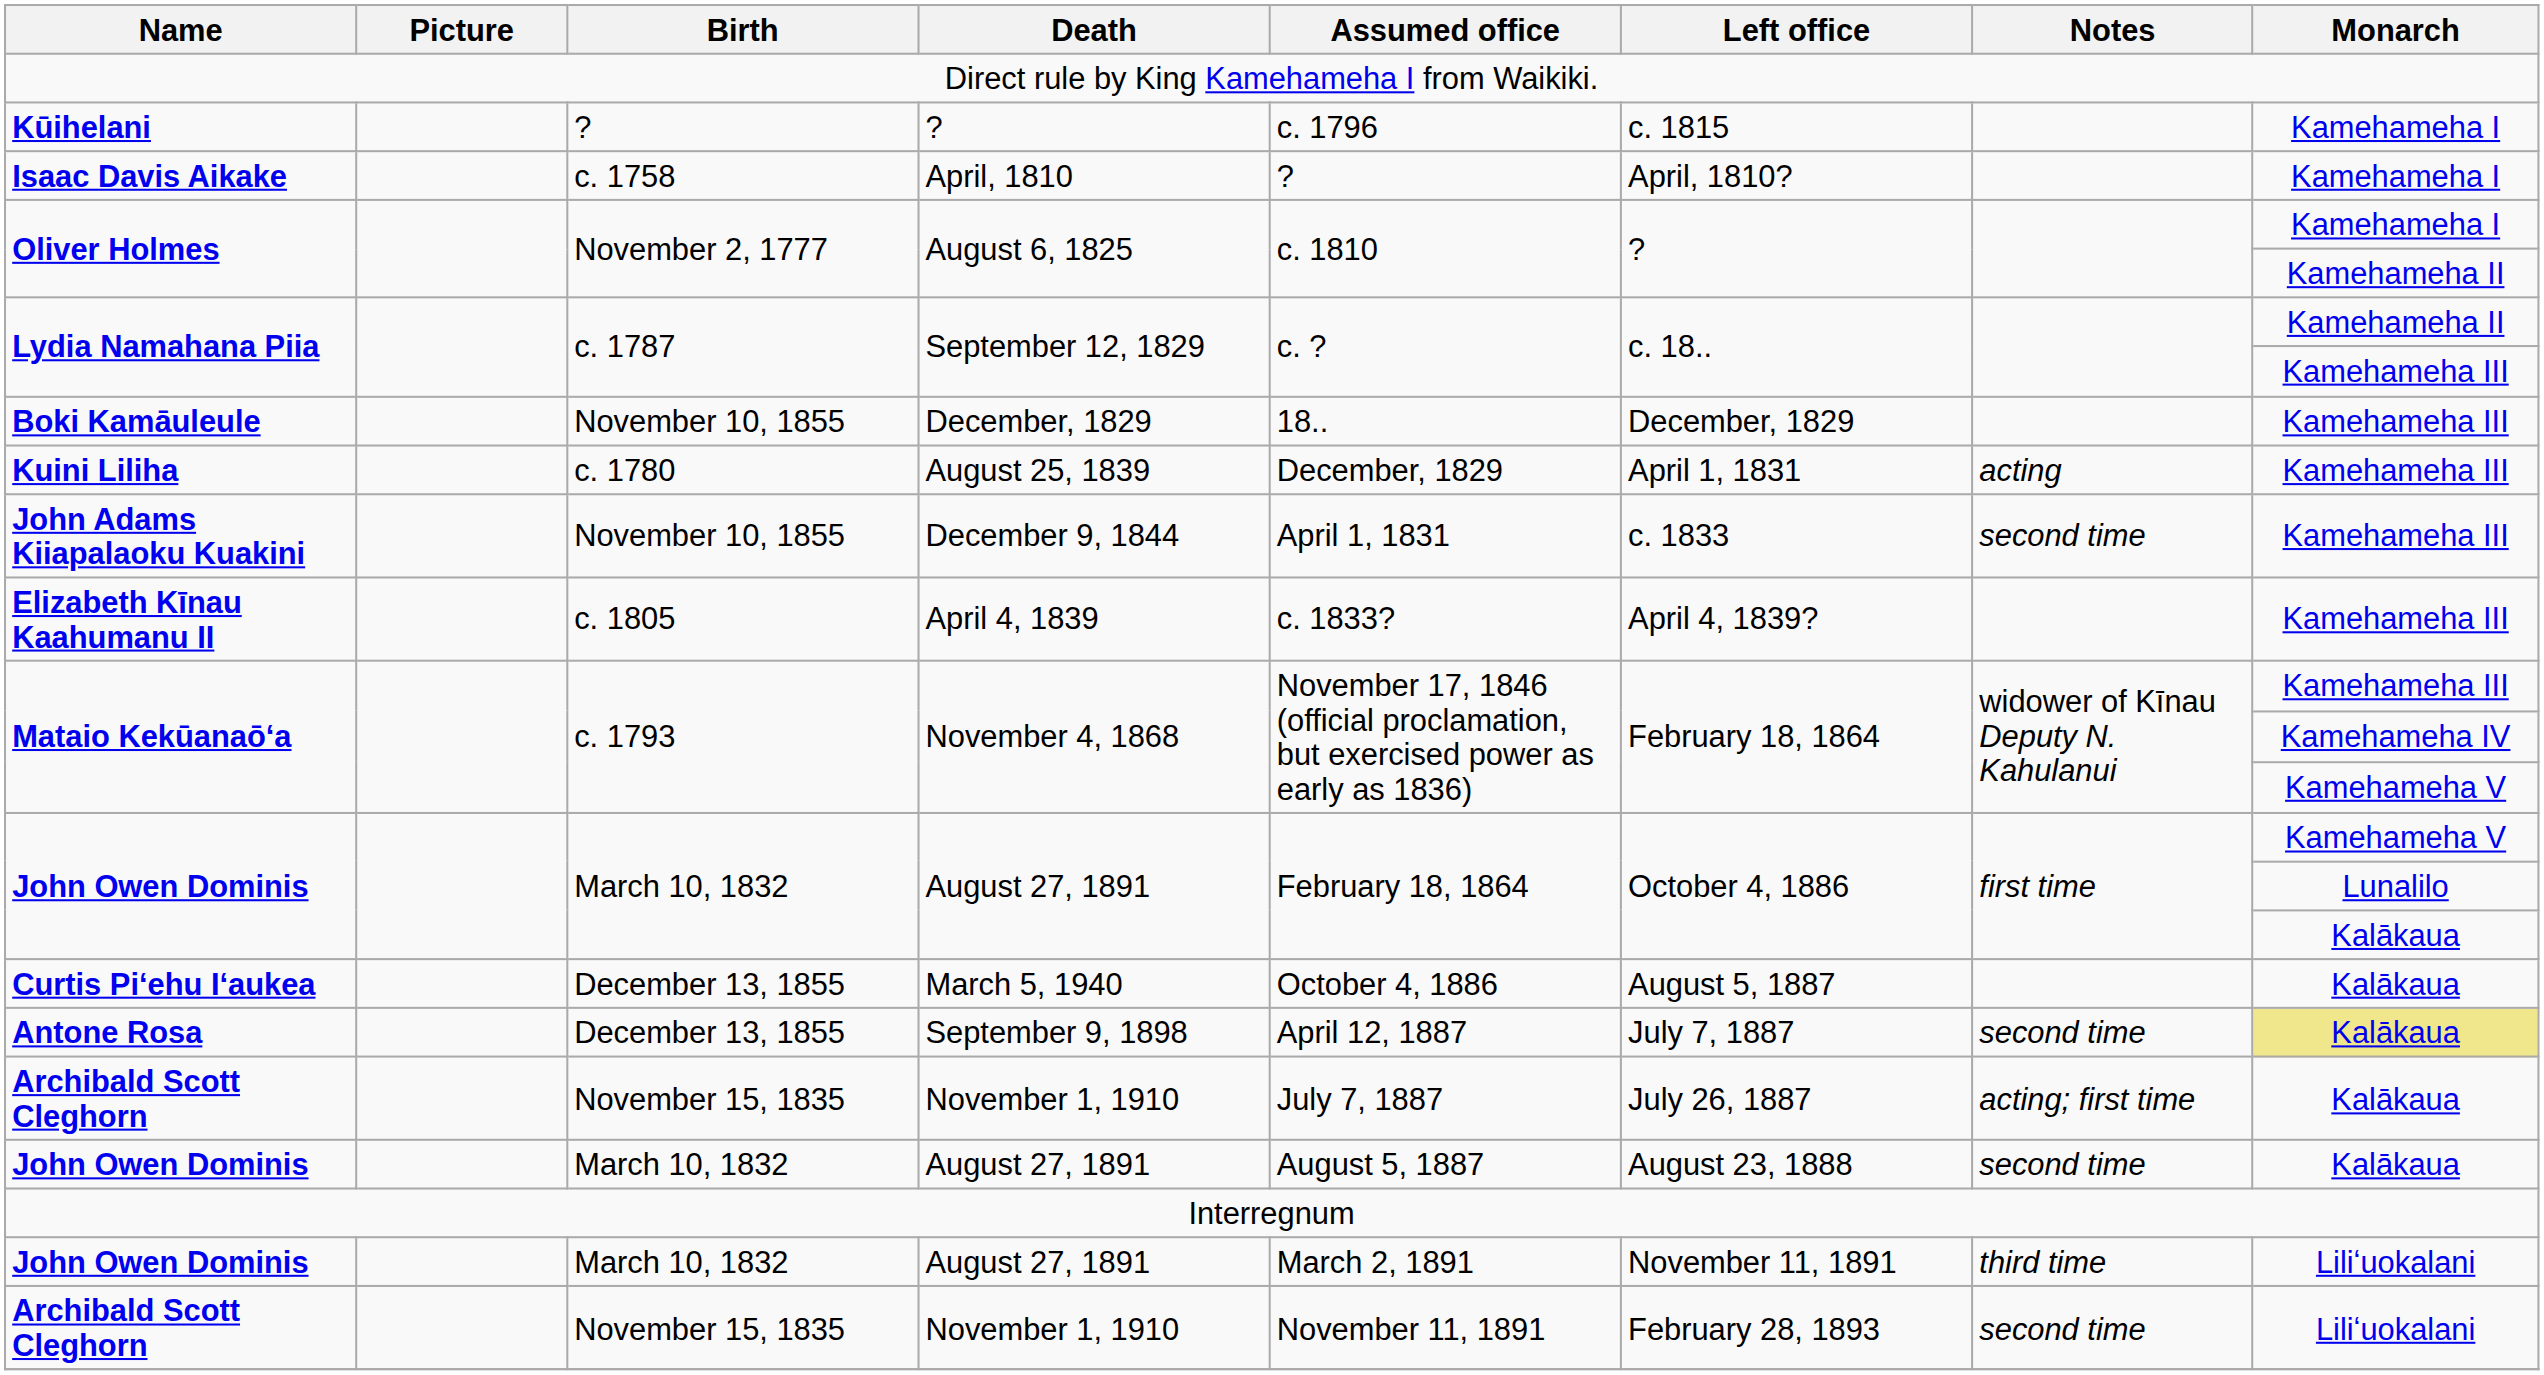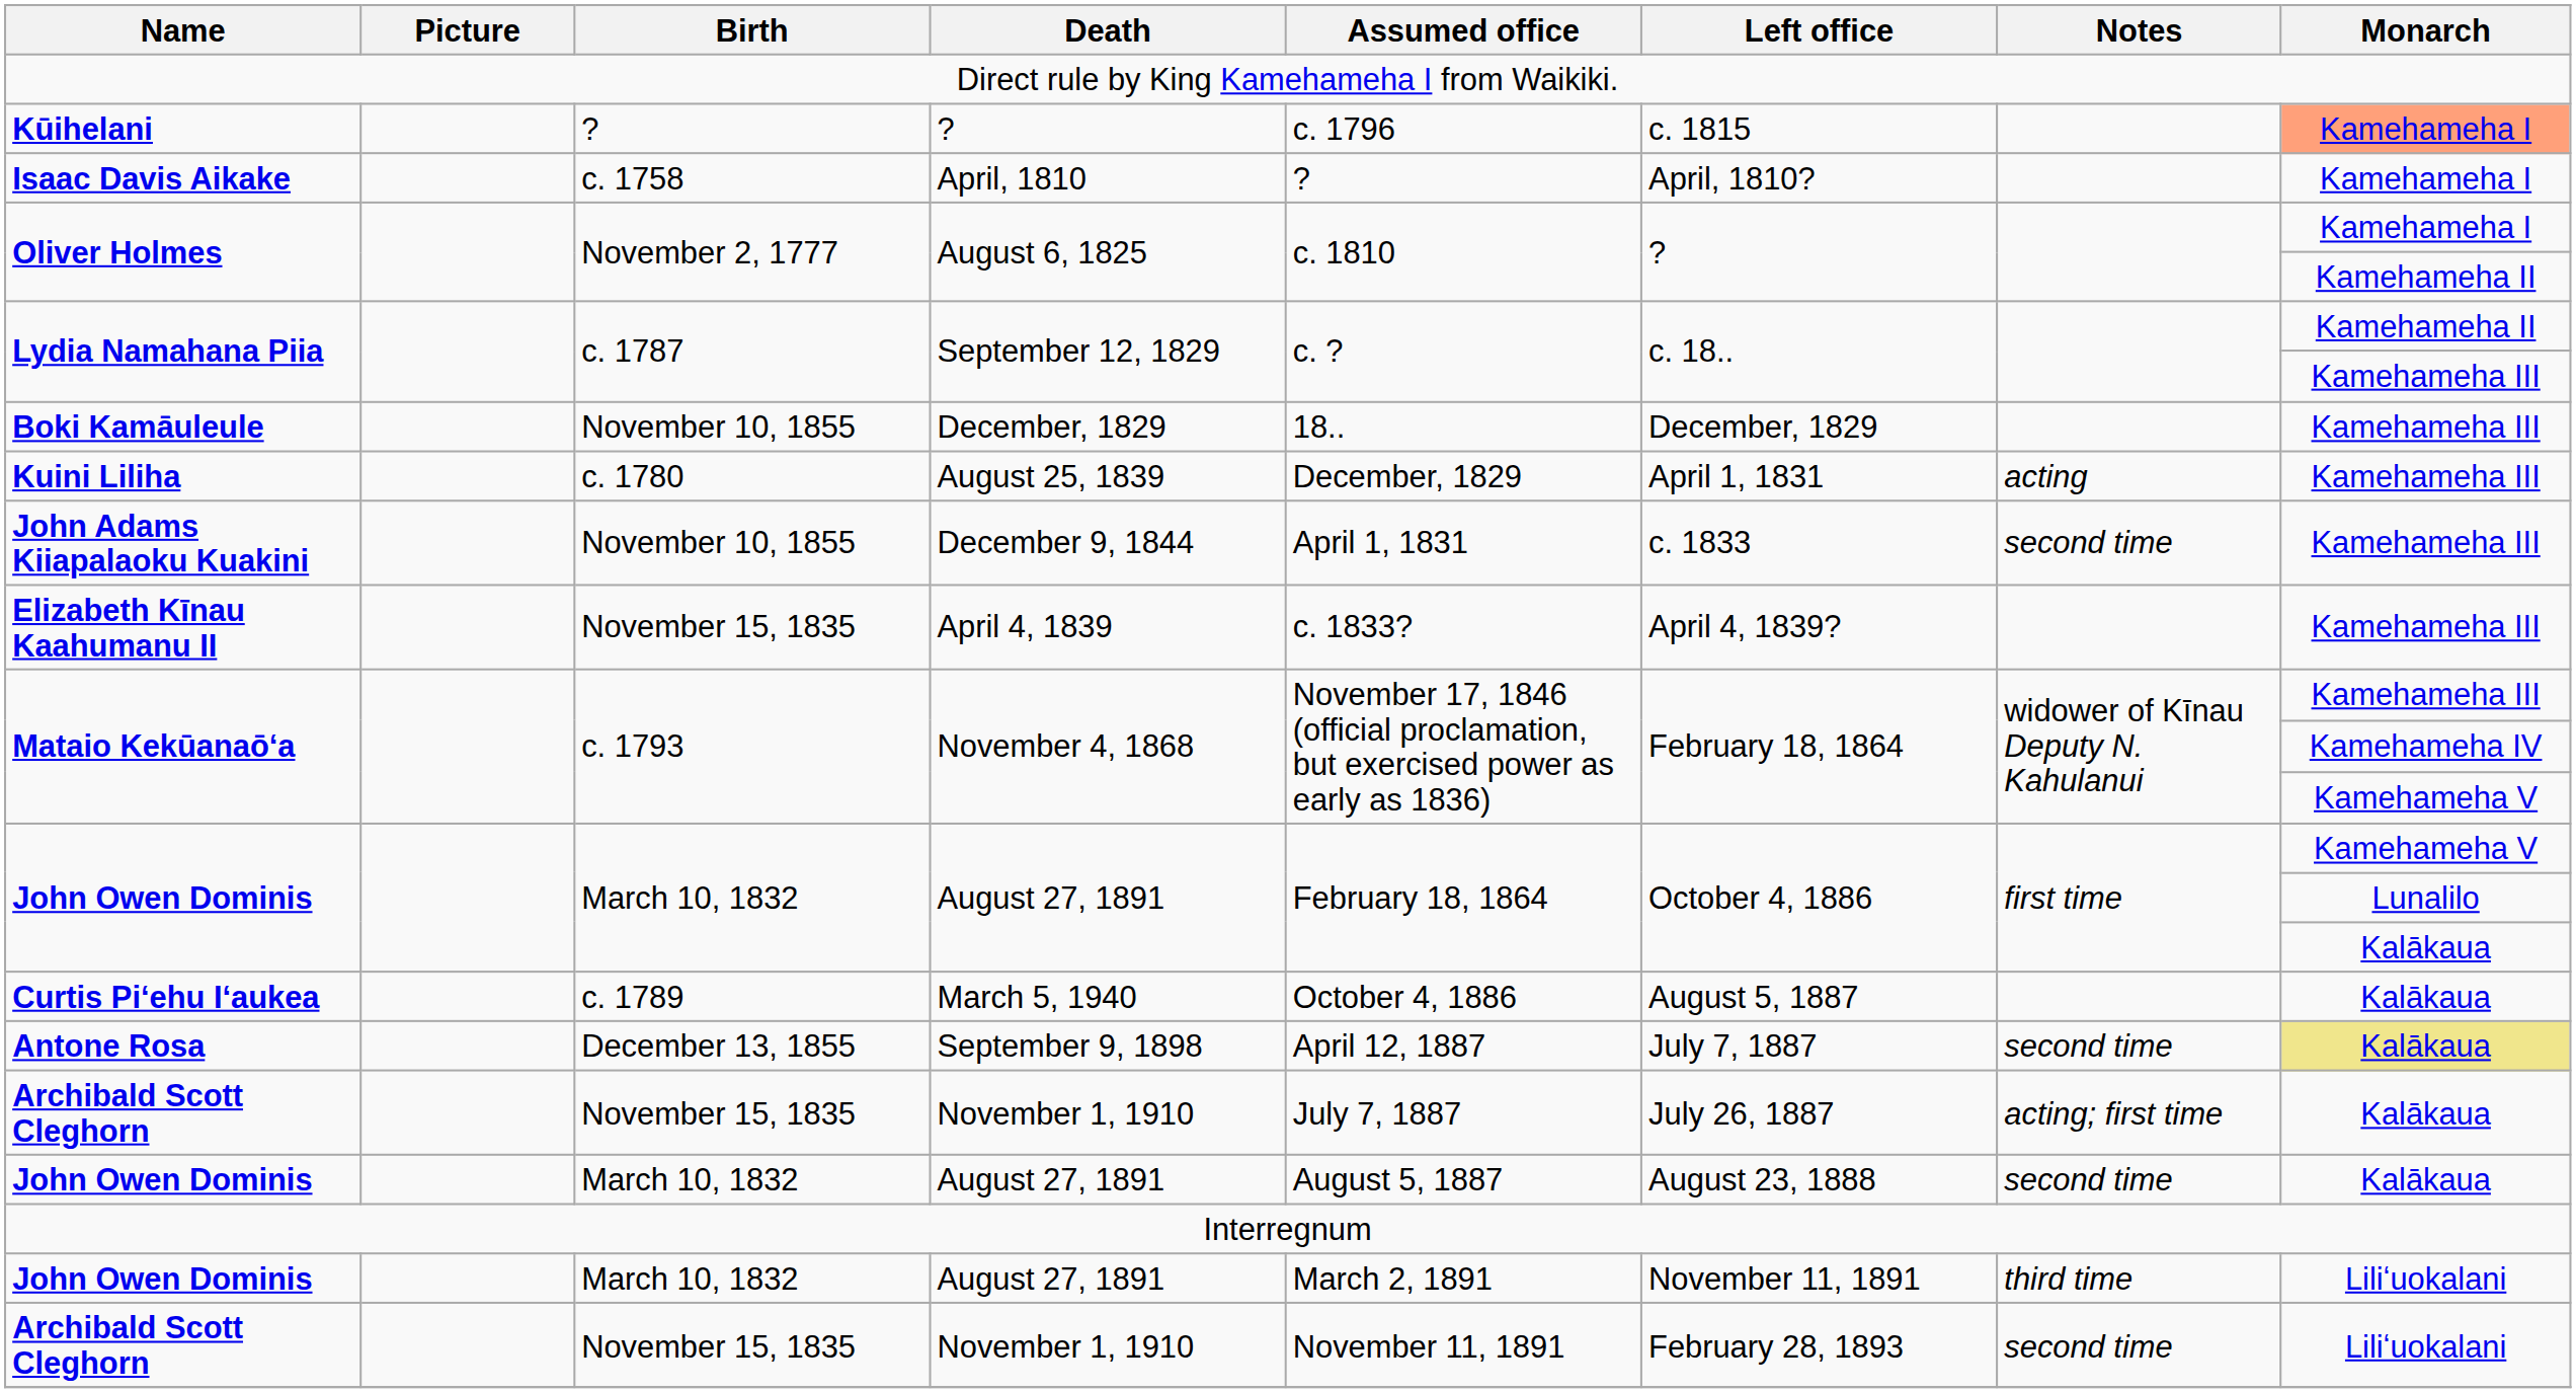Kūihelani | Monarch: no background -> lightsalmon background
Elizabeth Kīnau Kaahumanu II | Birth: c. 1805 -> November 15, 1835
Curtis Piʻehu Iʻaukea | Birth: December 13, 1855 -> c. 1789
